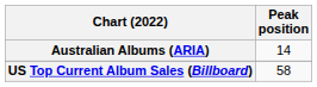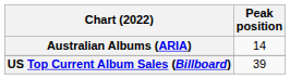US Top Current Album Sales (Billboard) | Peak position: 58 -> 39
